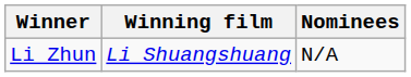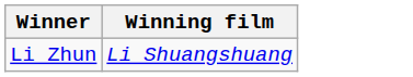- column: Nominees | N/A
